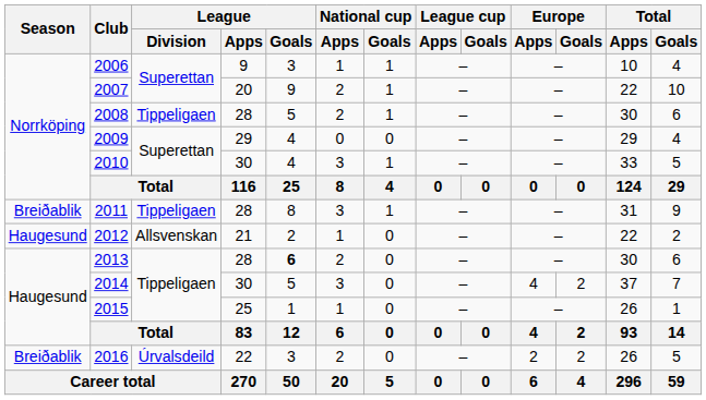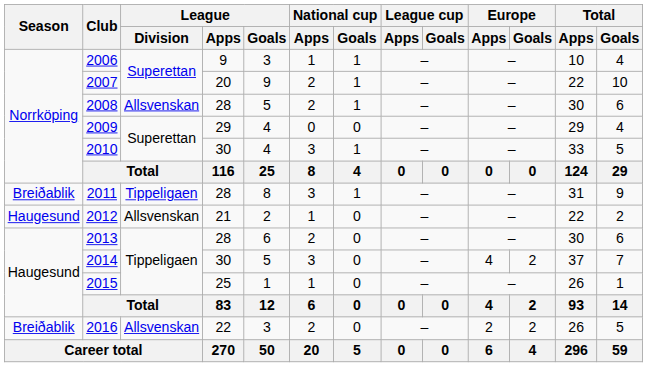2008 | League / Division: Tippeligaen -> Allsvenskan
2013 | League / Goals: bold -> normal
2016 | League / Division: Úrvalsdeild -> Allsvenskan
